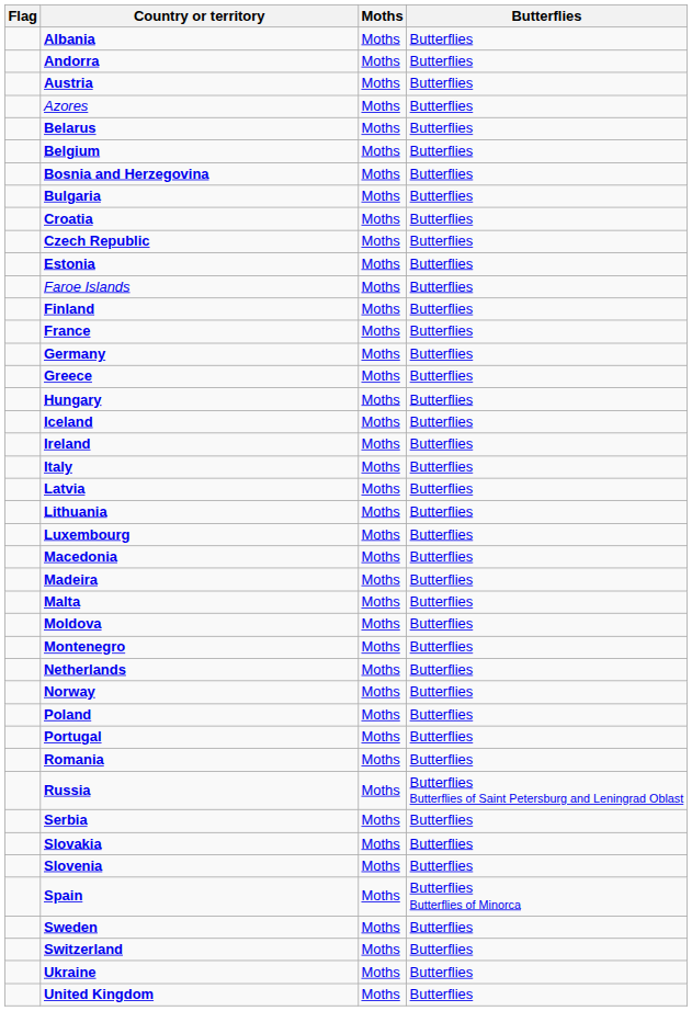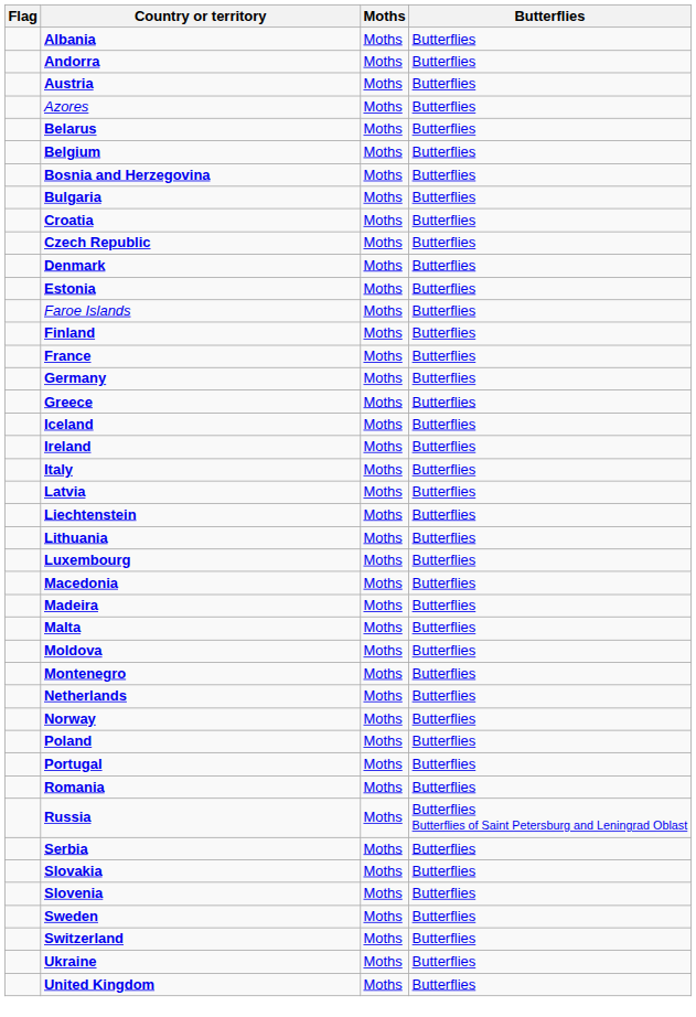+ row: Denmark | Moths | Butterflies
- row: Hungary | Moths | Butterflies
+ row: Liechtenstein | Moths | Butterflies
- row: Spain | Moths | Butterflies Butterflies of Minorca
